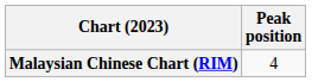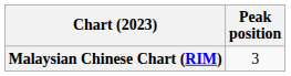Malaysian Chinese Chart (RIM) | Peak position: 4 -> 3
